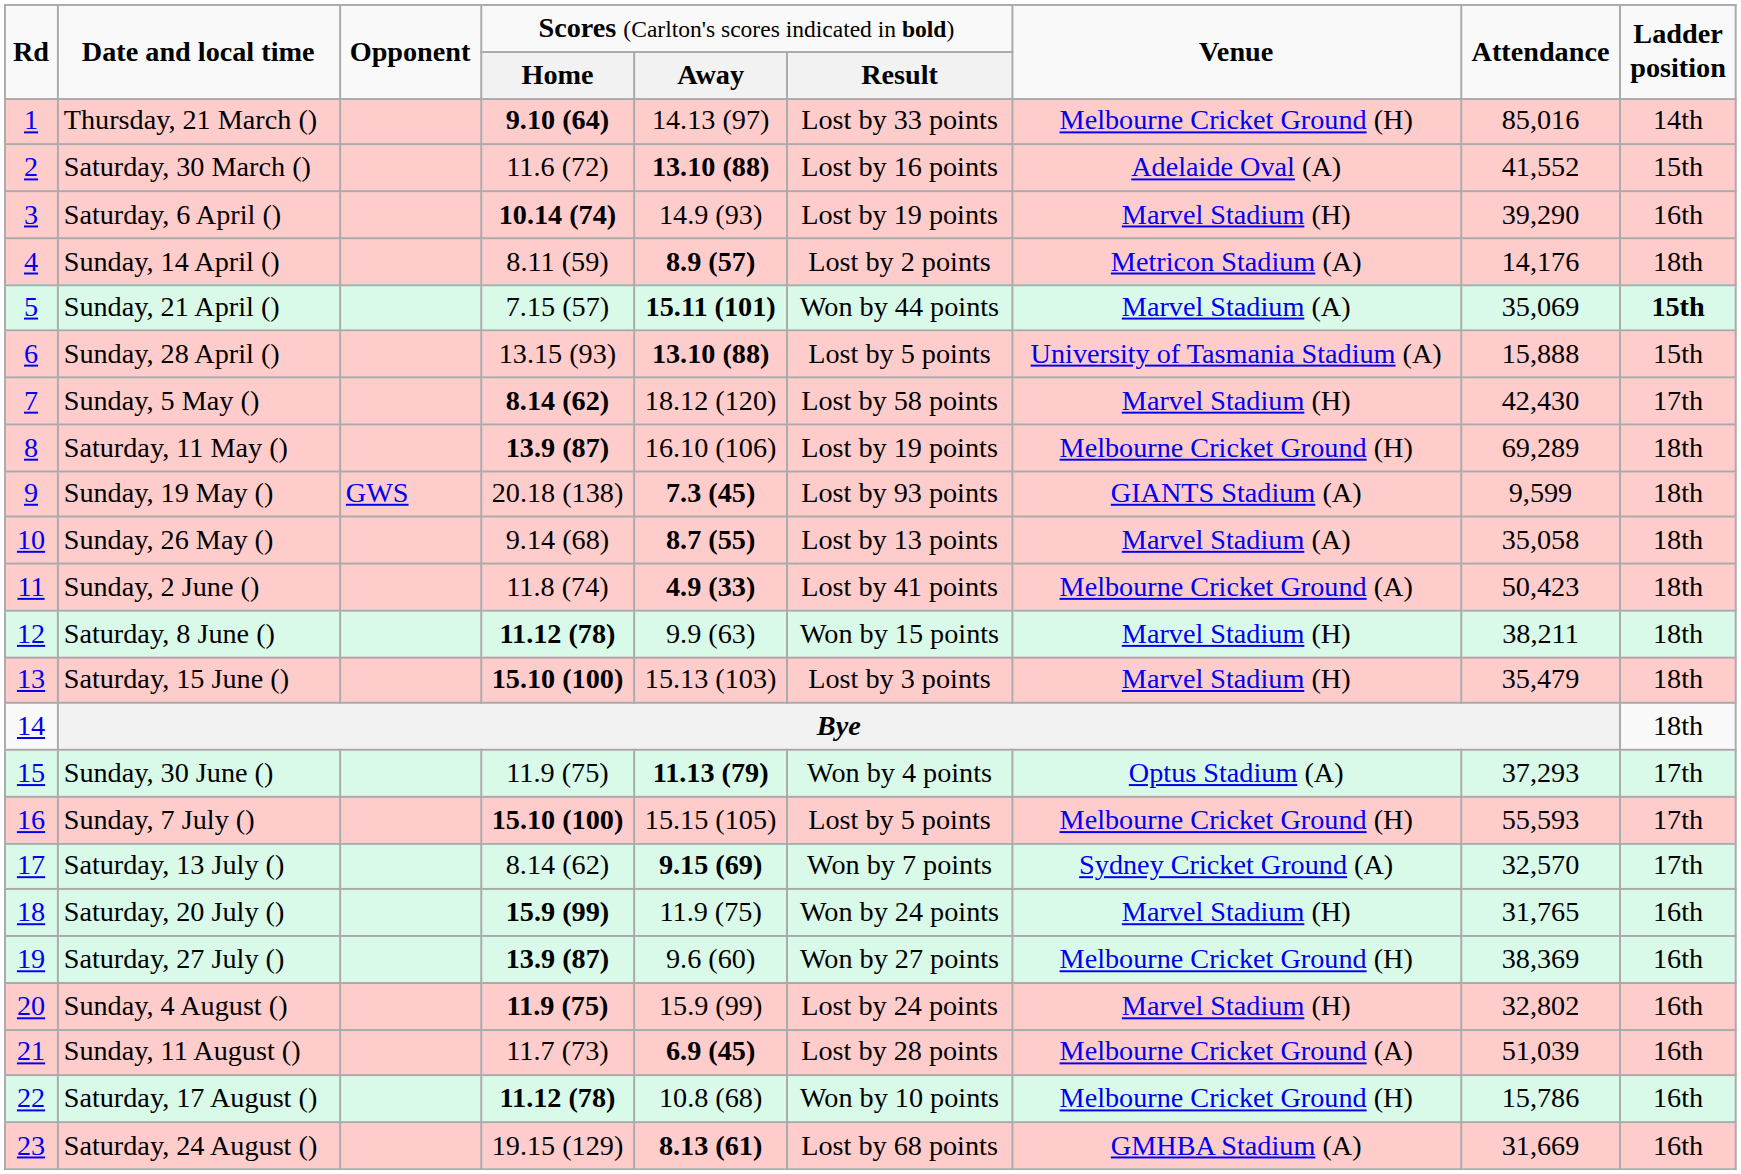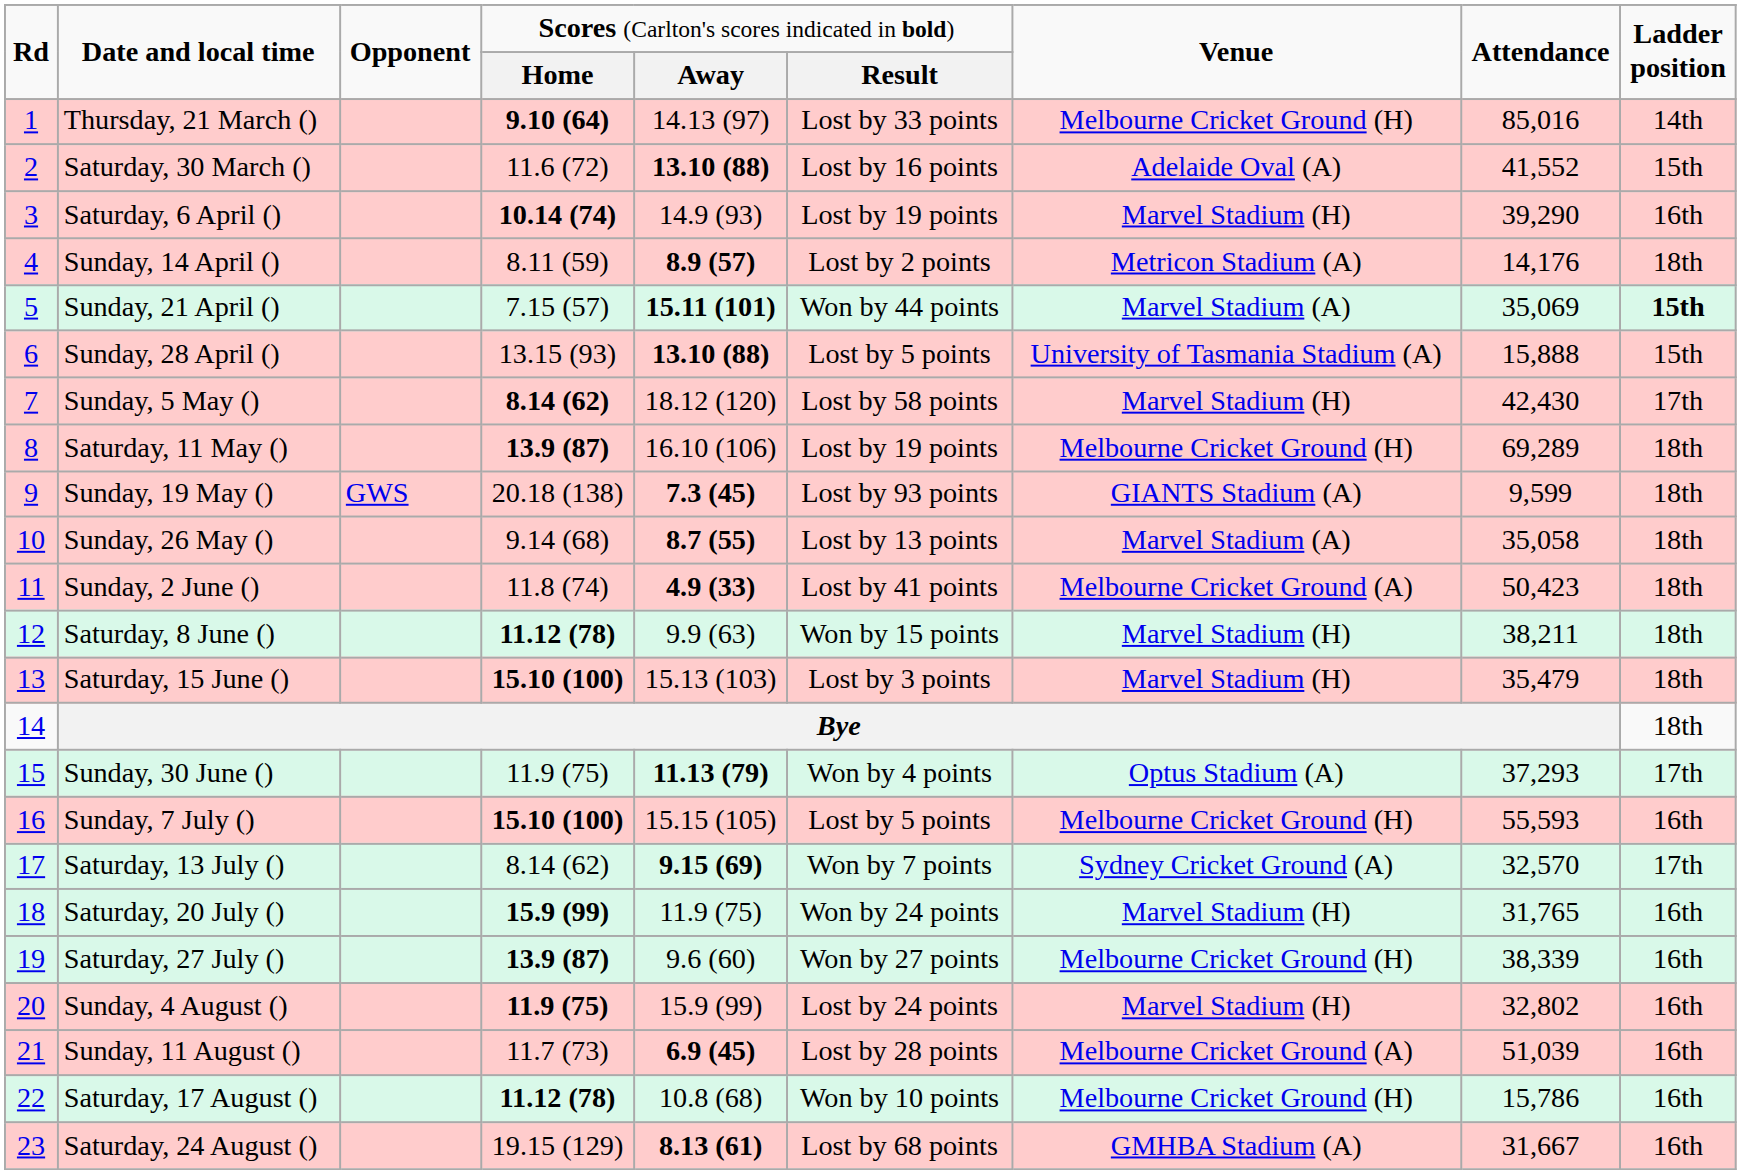Sunday, 7 July () | column 9: 17th -> 16th
Saturday, 27 July () | column 8: 38,369 -> 38,339
Saturday, 24 August () | column 8: 31,669 -> 31,667
